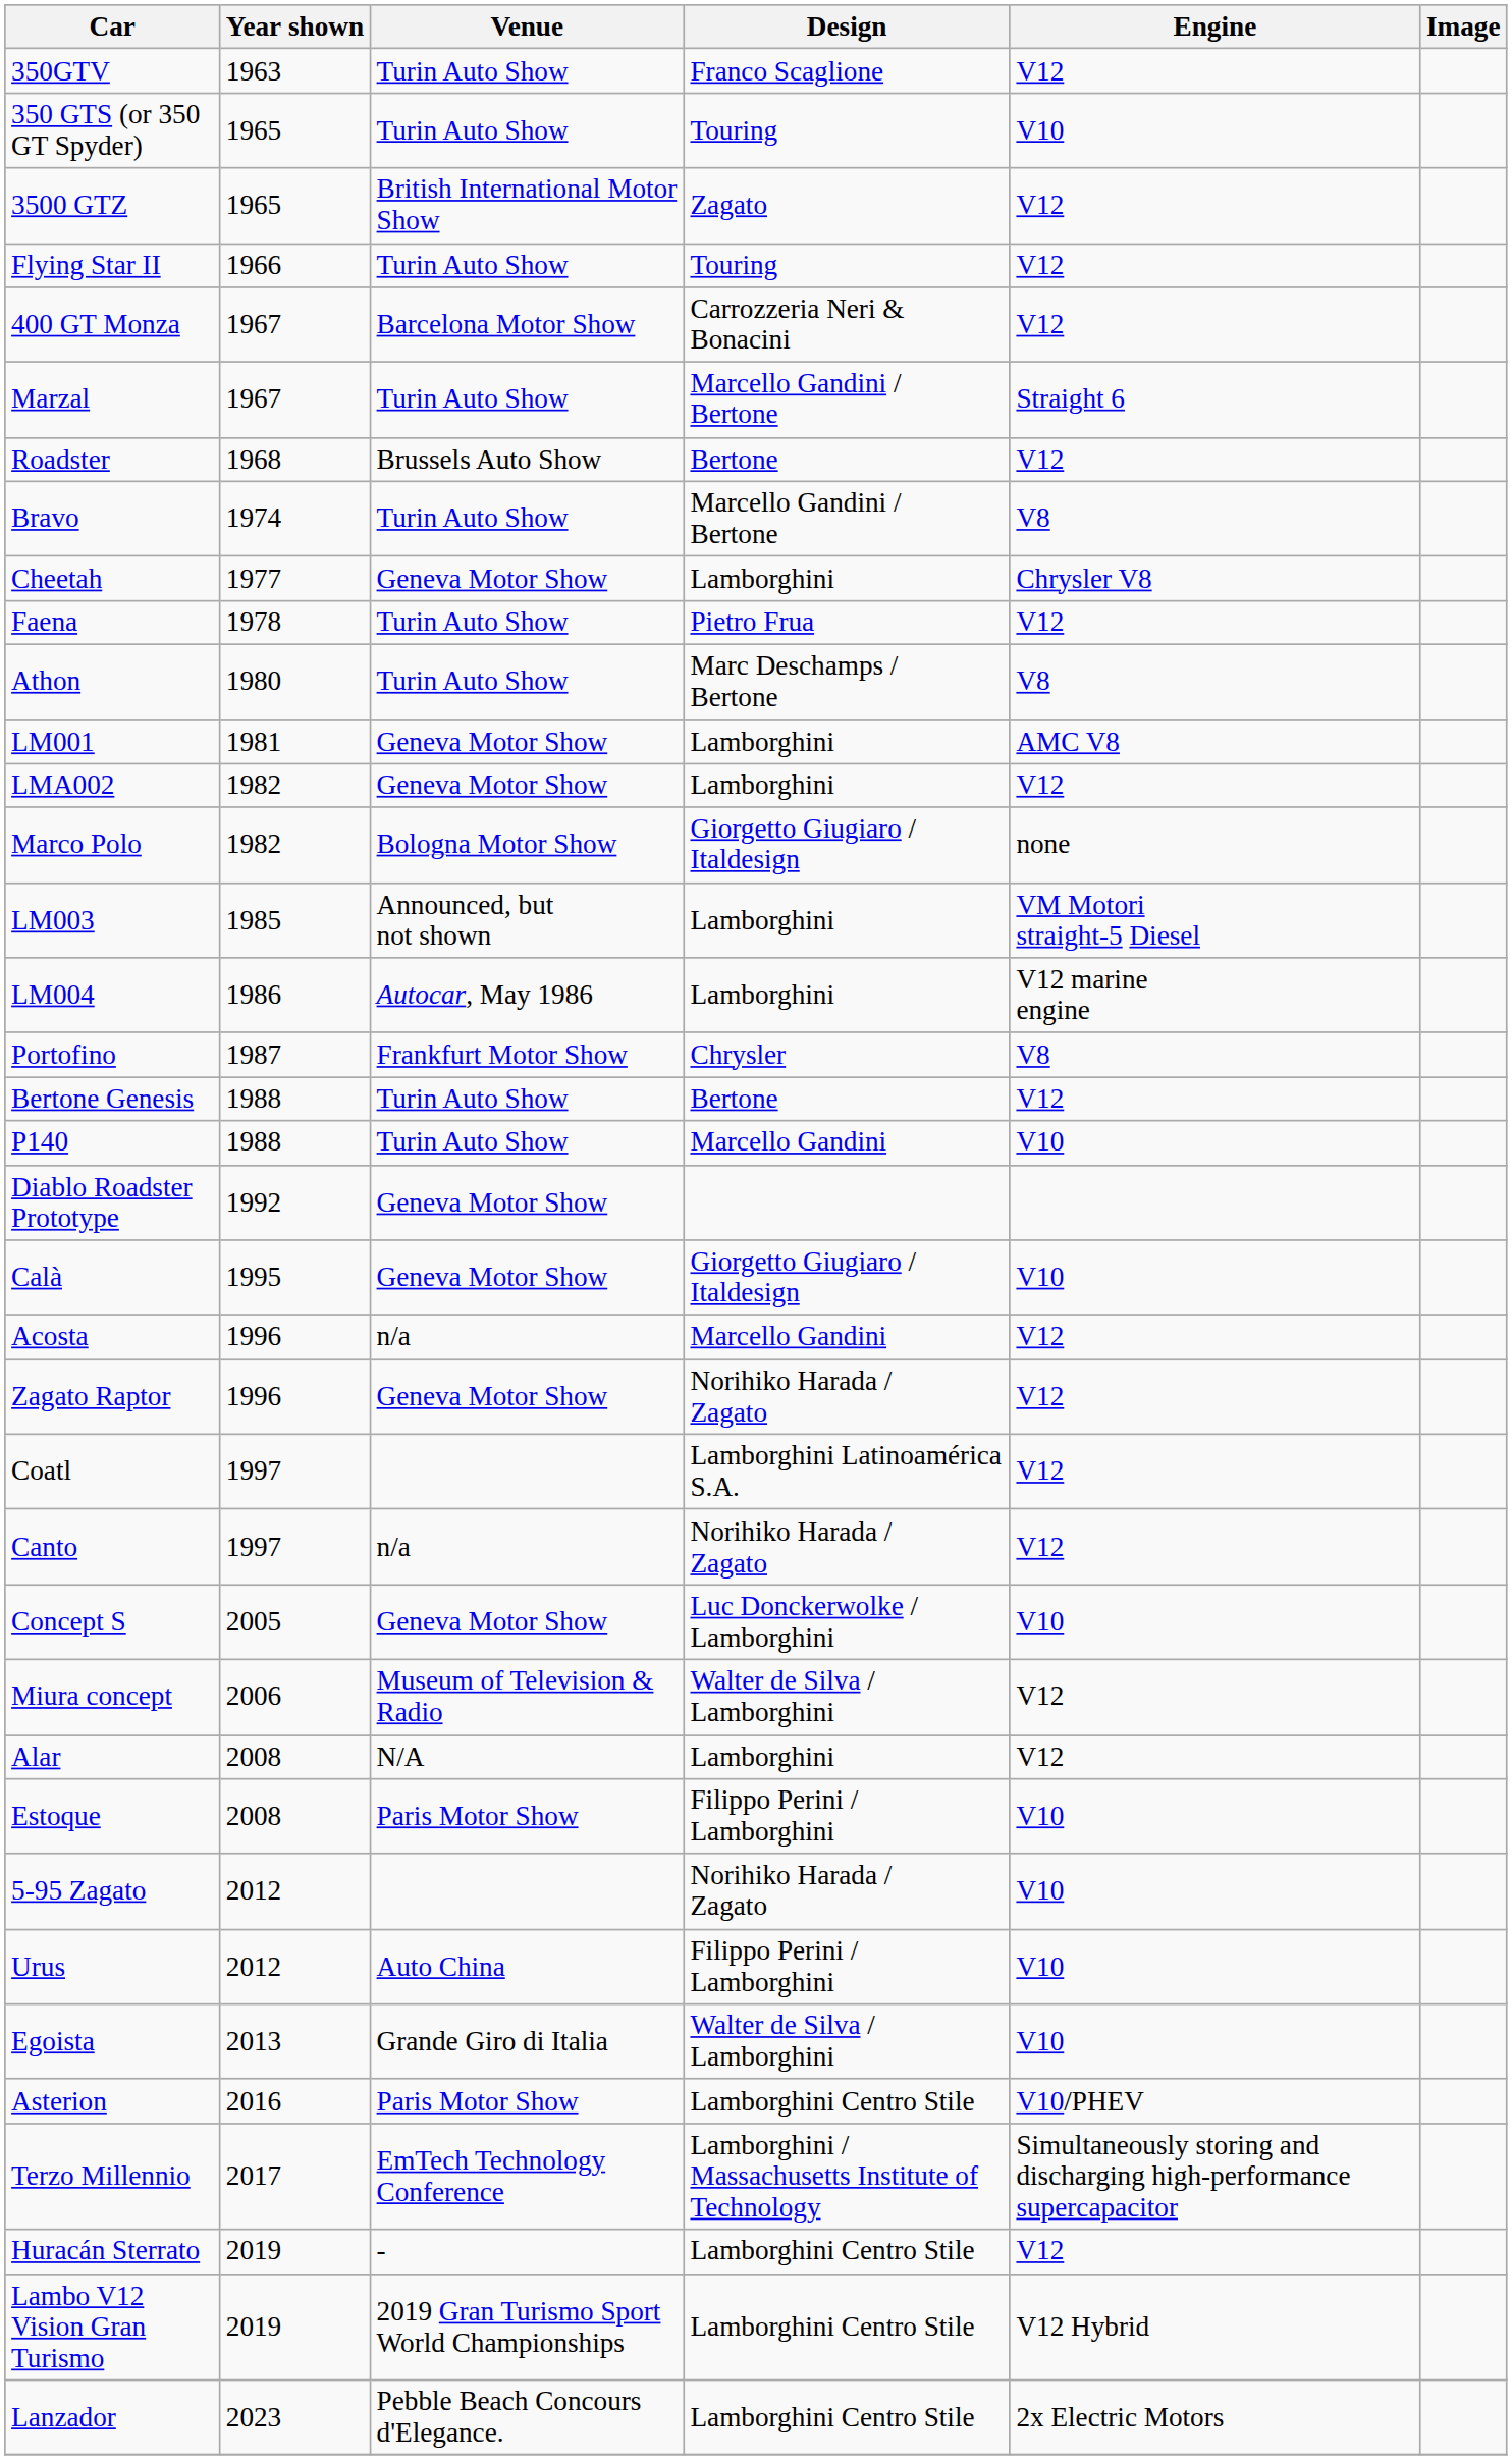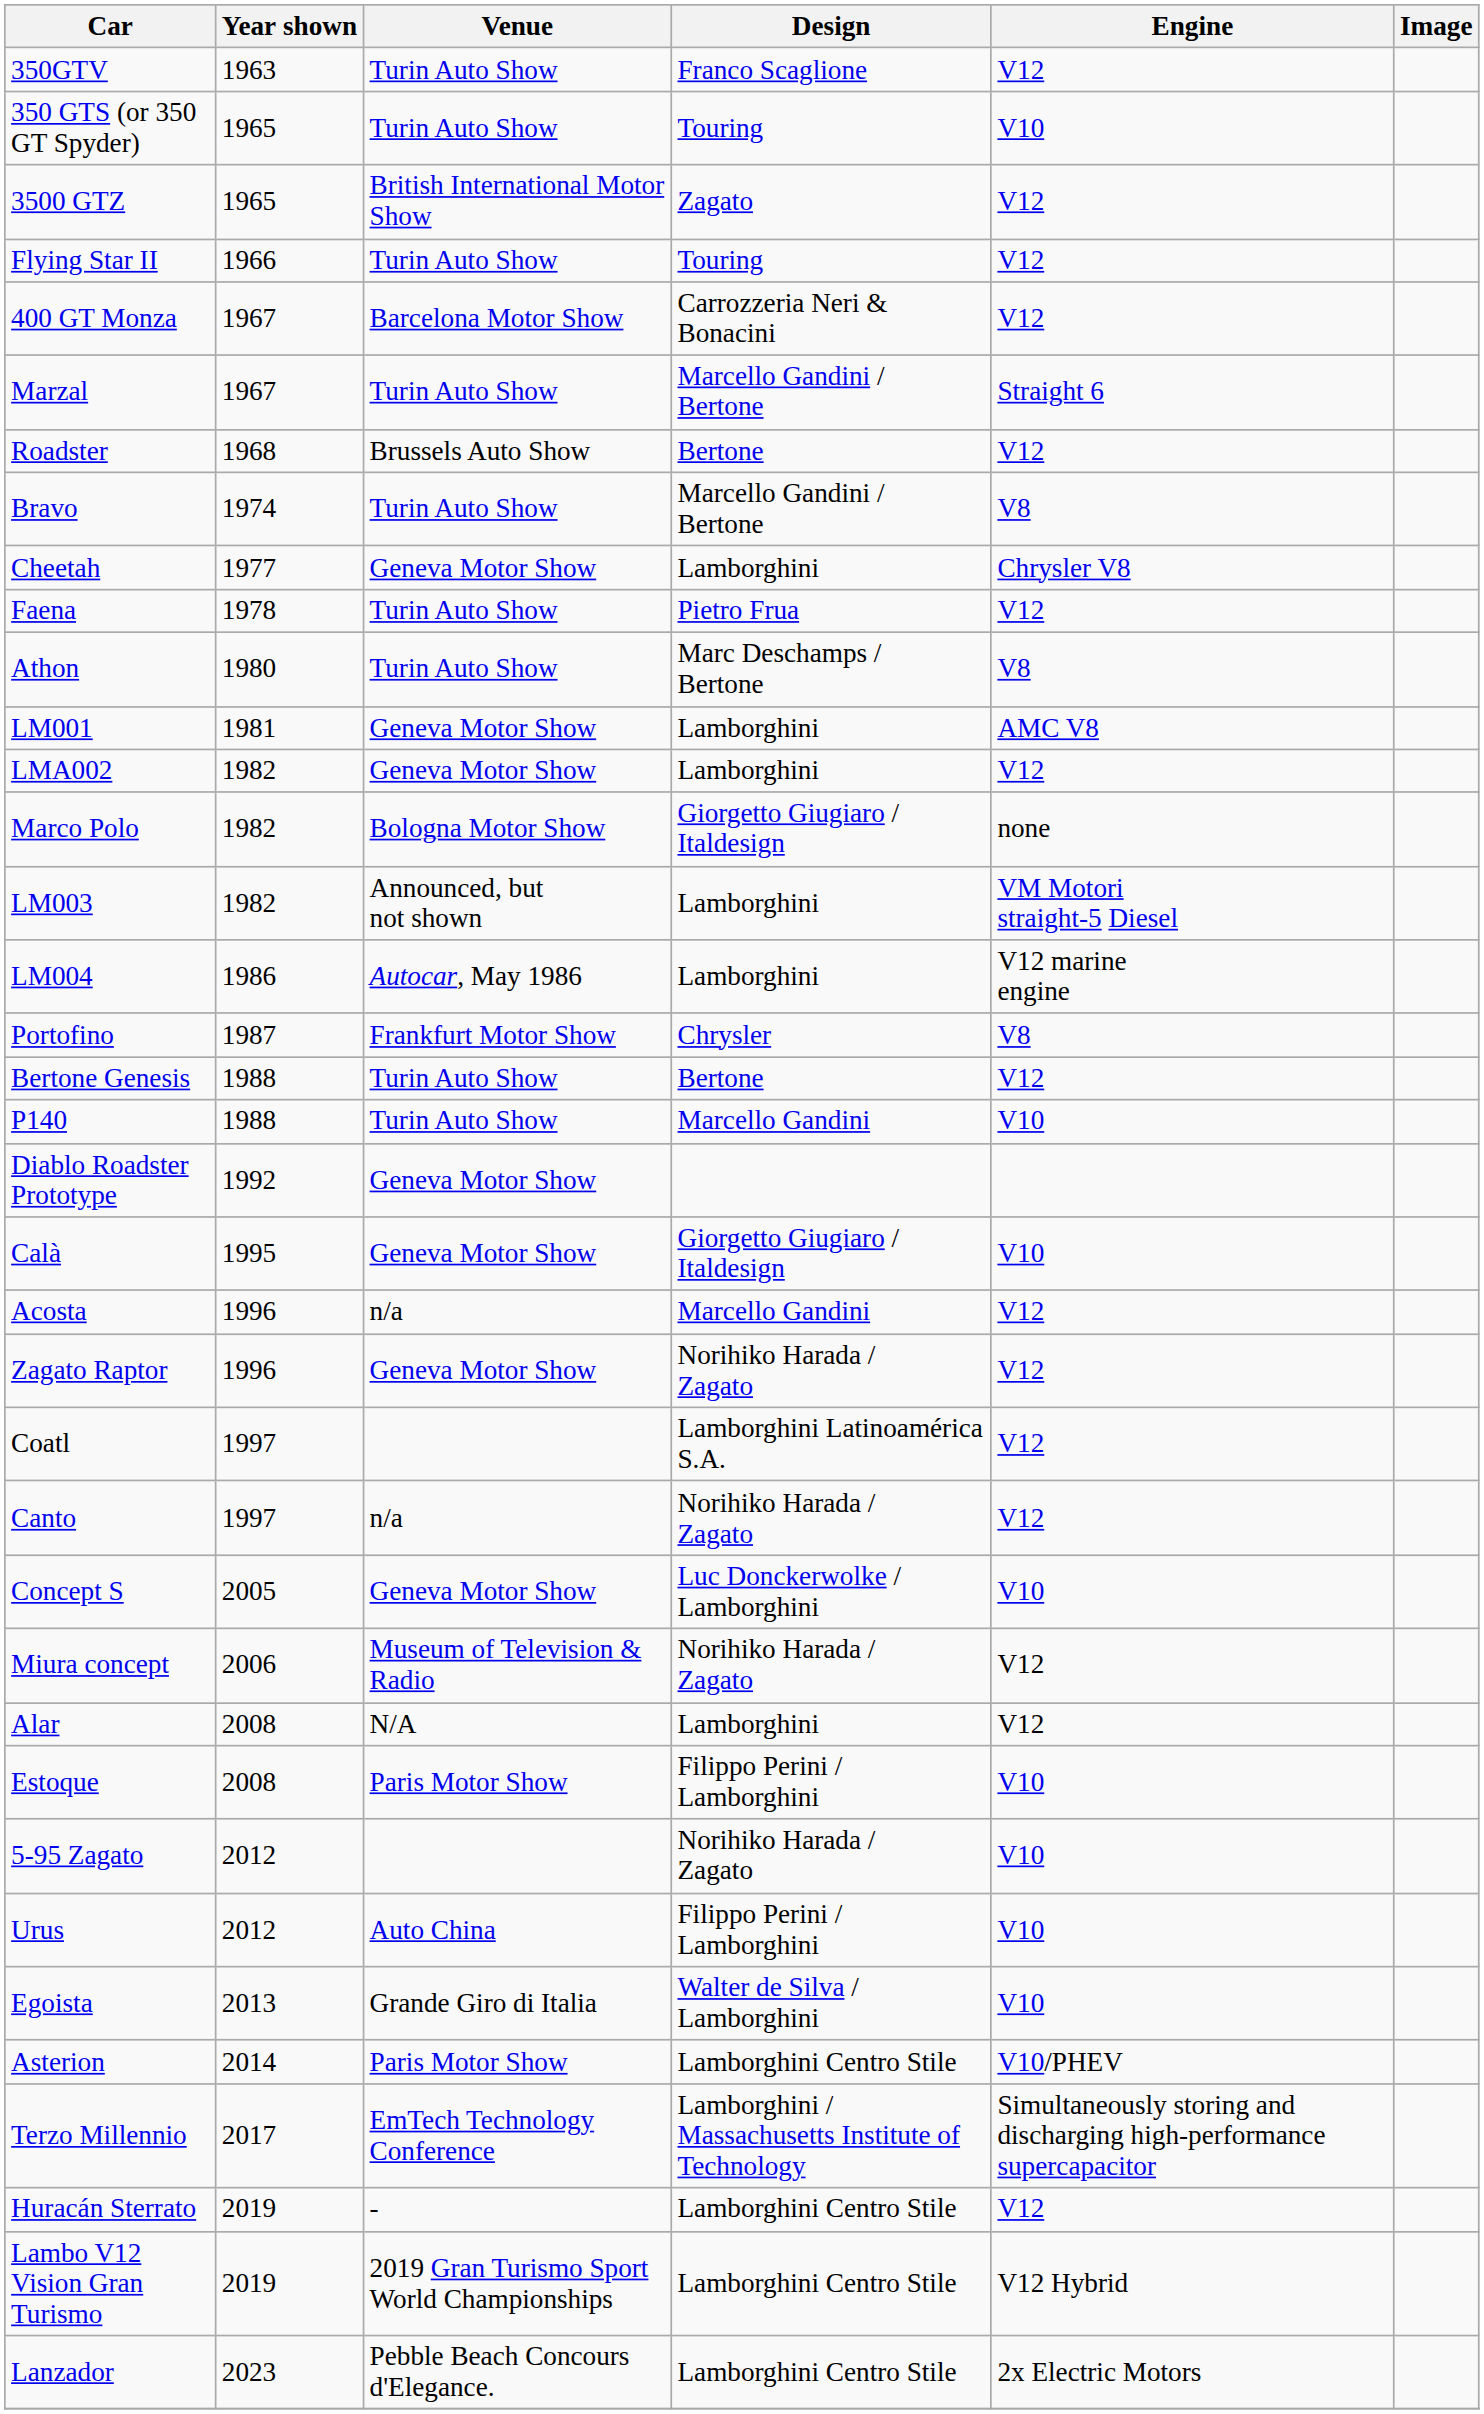LM003 | Year shown: 1985 -> 1982
Miura concept | Design: Walter de Silva / Lamborghini -> Norihiko Harada / Zagato
Asterion | Year shown: 2016 -> 2014
